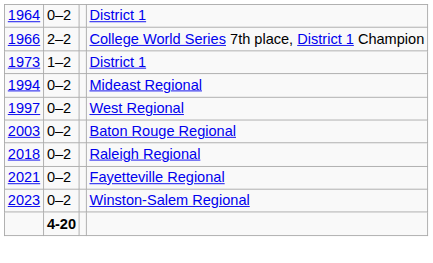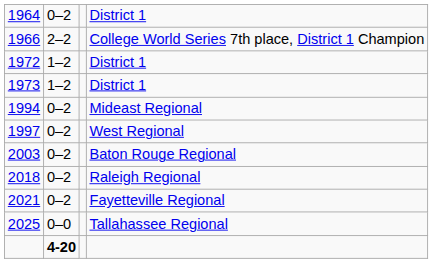+ row: 1972 | 1–2 | District 1
- row: 2023 | 0–2 | Winston-Salem Regional
+ row: 2025 | 0–0 | Tallahassee Regional
